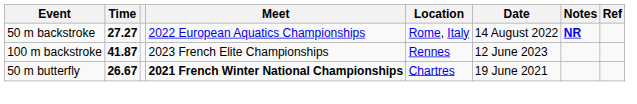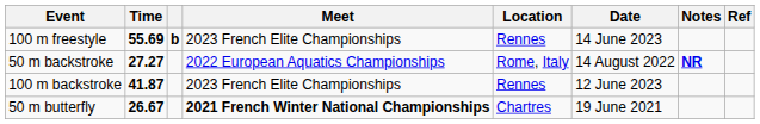+ row: 100 m freestyle | 55.69 | b | 2023 French Elite Championships | Rennes | 14 June 2023
